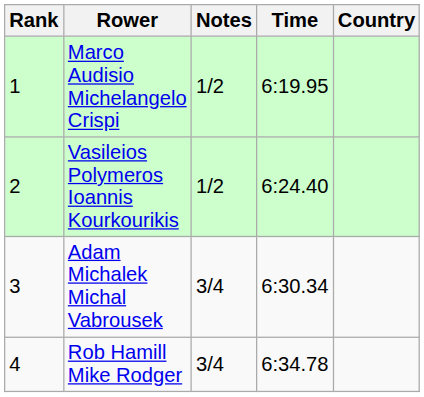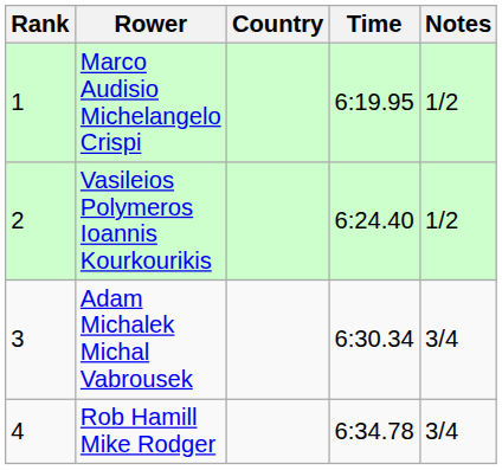columns swapped: Country <-> Notes
